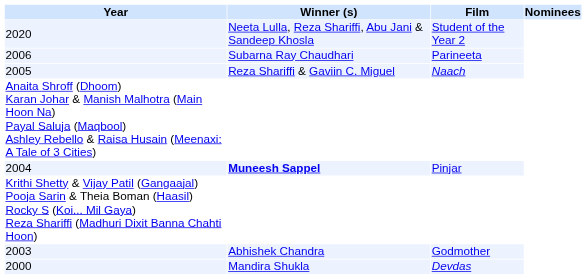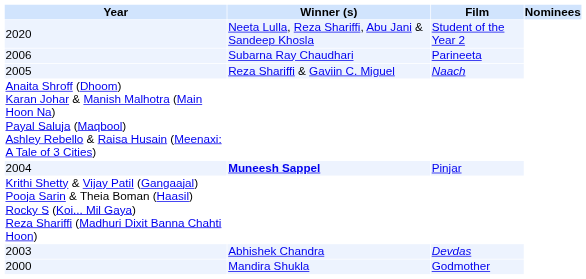2003 | Film: Godmother -> Devdas
2000 | Film: Devdas -> Godmother
